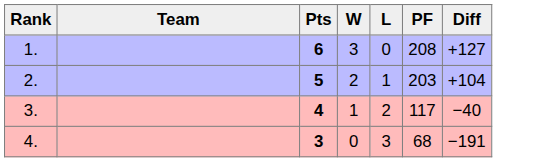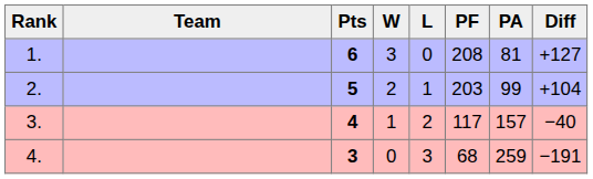+ column: PA | 81 | 99 | 157 | 259
